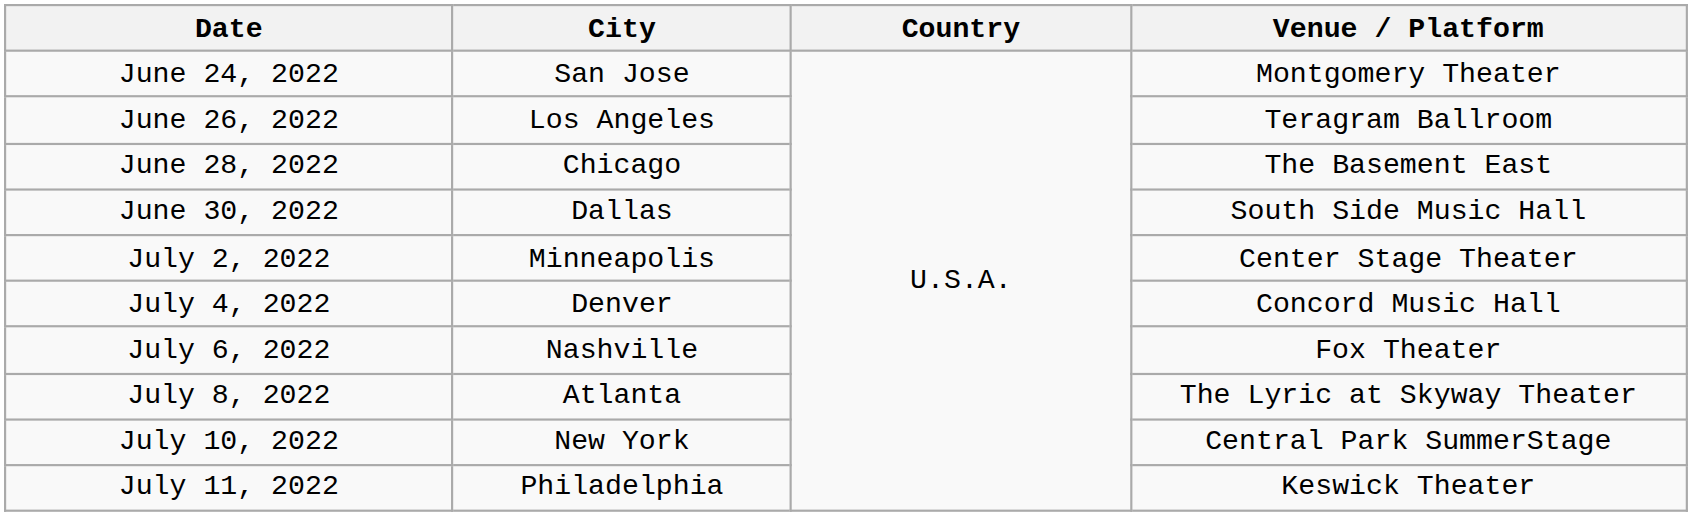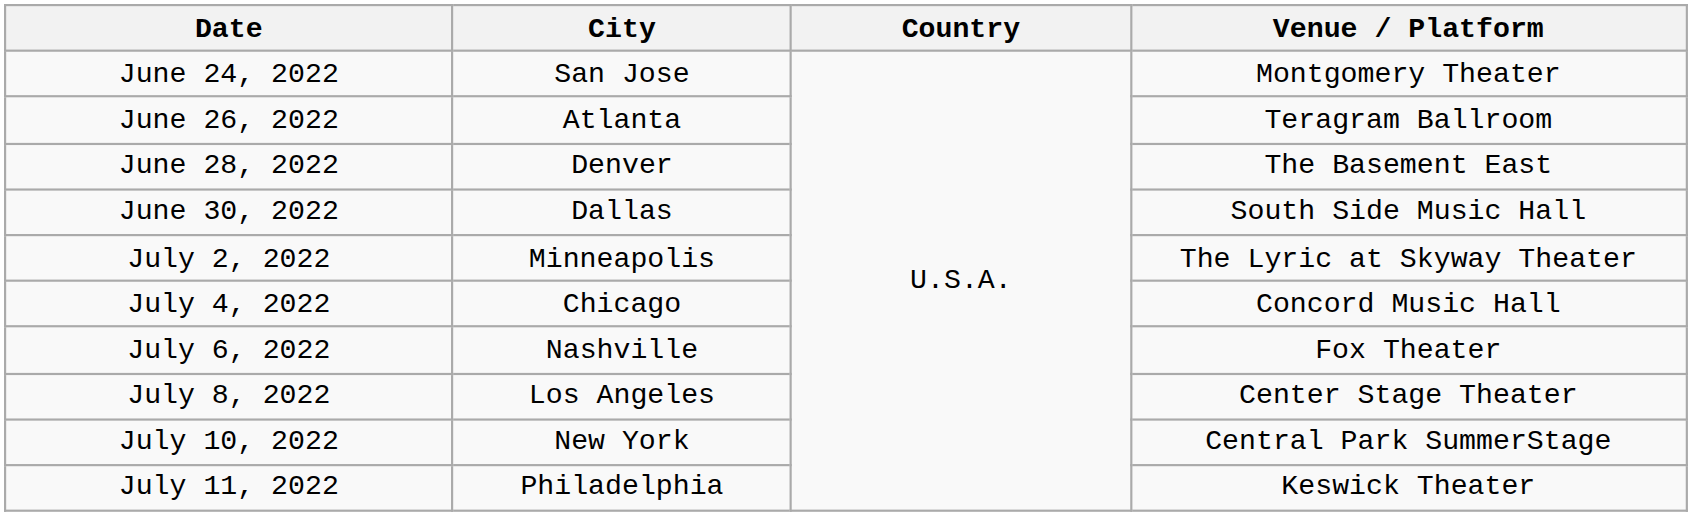June 26, 2022 | City: Los Angeles -> Atlanta
June 28, 2022 | City: Chicago -> Denver
July 2, 2022 | Venue / Platform: Center Stage Theater -> The Lyric at Skyway Theater
July 4, 2022 | City: Denver -> Chicago
July 8, 2022 | City: Atlanta -> Los Angeles
July 8, 2022 | Venue / Platform: The Lyric at Skyway Theater -> Center Stage Theater
